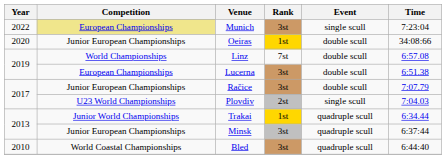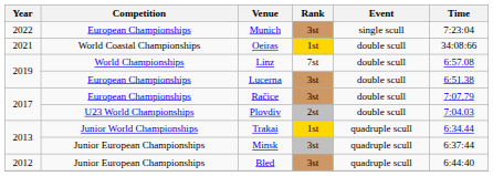Munich | Competition: khaki background -> no background
Oeiras | Year: 2020 -> 2021
Oeiras | Competition: Junior European Championships -> World Coastal Championships
Račice | Competition: Junior European Championships -> European Championships
Plovdiv | Event: single scull -> double scull
Bled | Year: 2010 -> 2012
Bled | Competition: World Coastal Championships -> Junior European Championships
